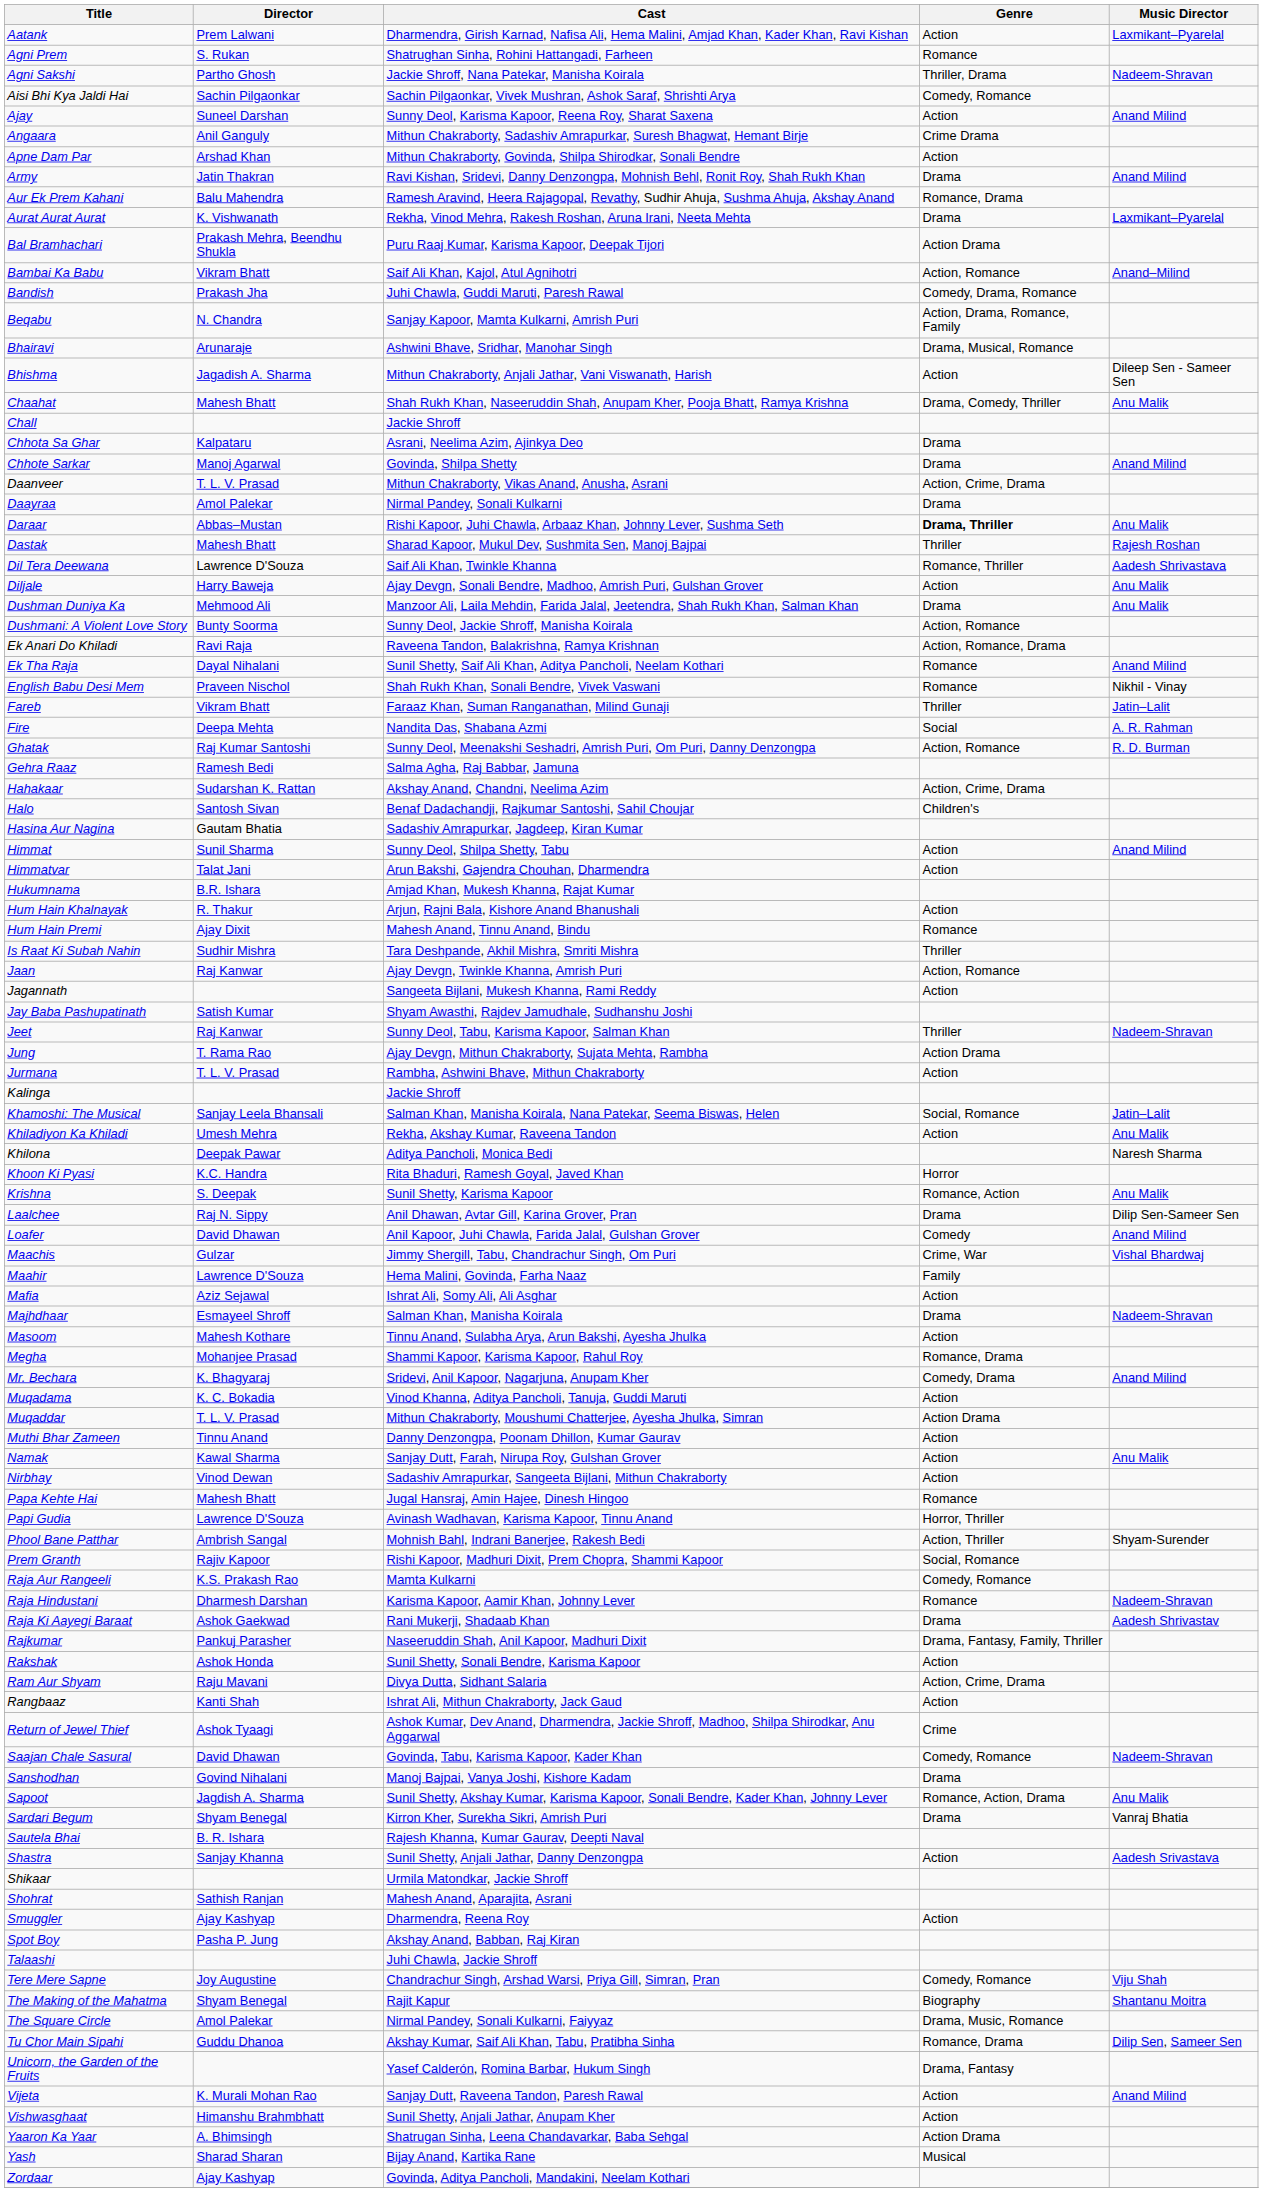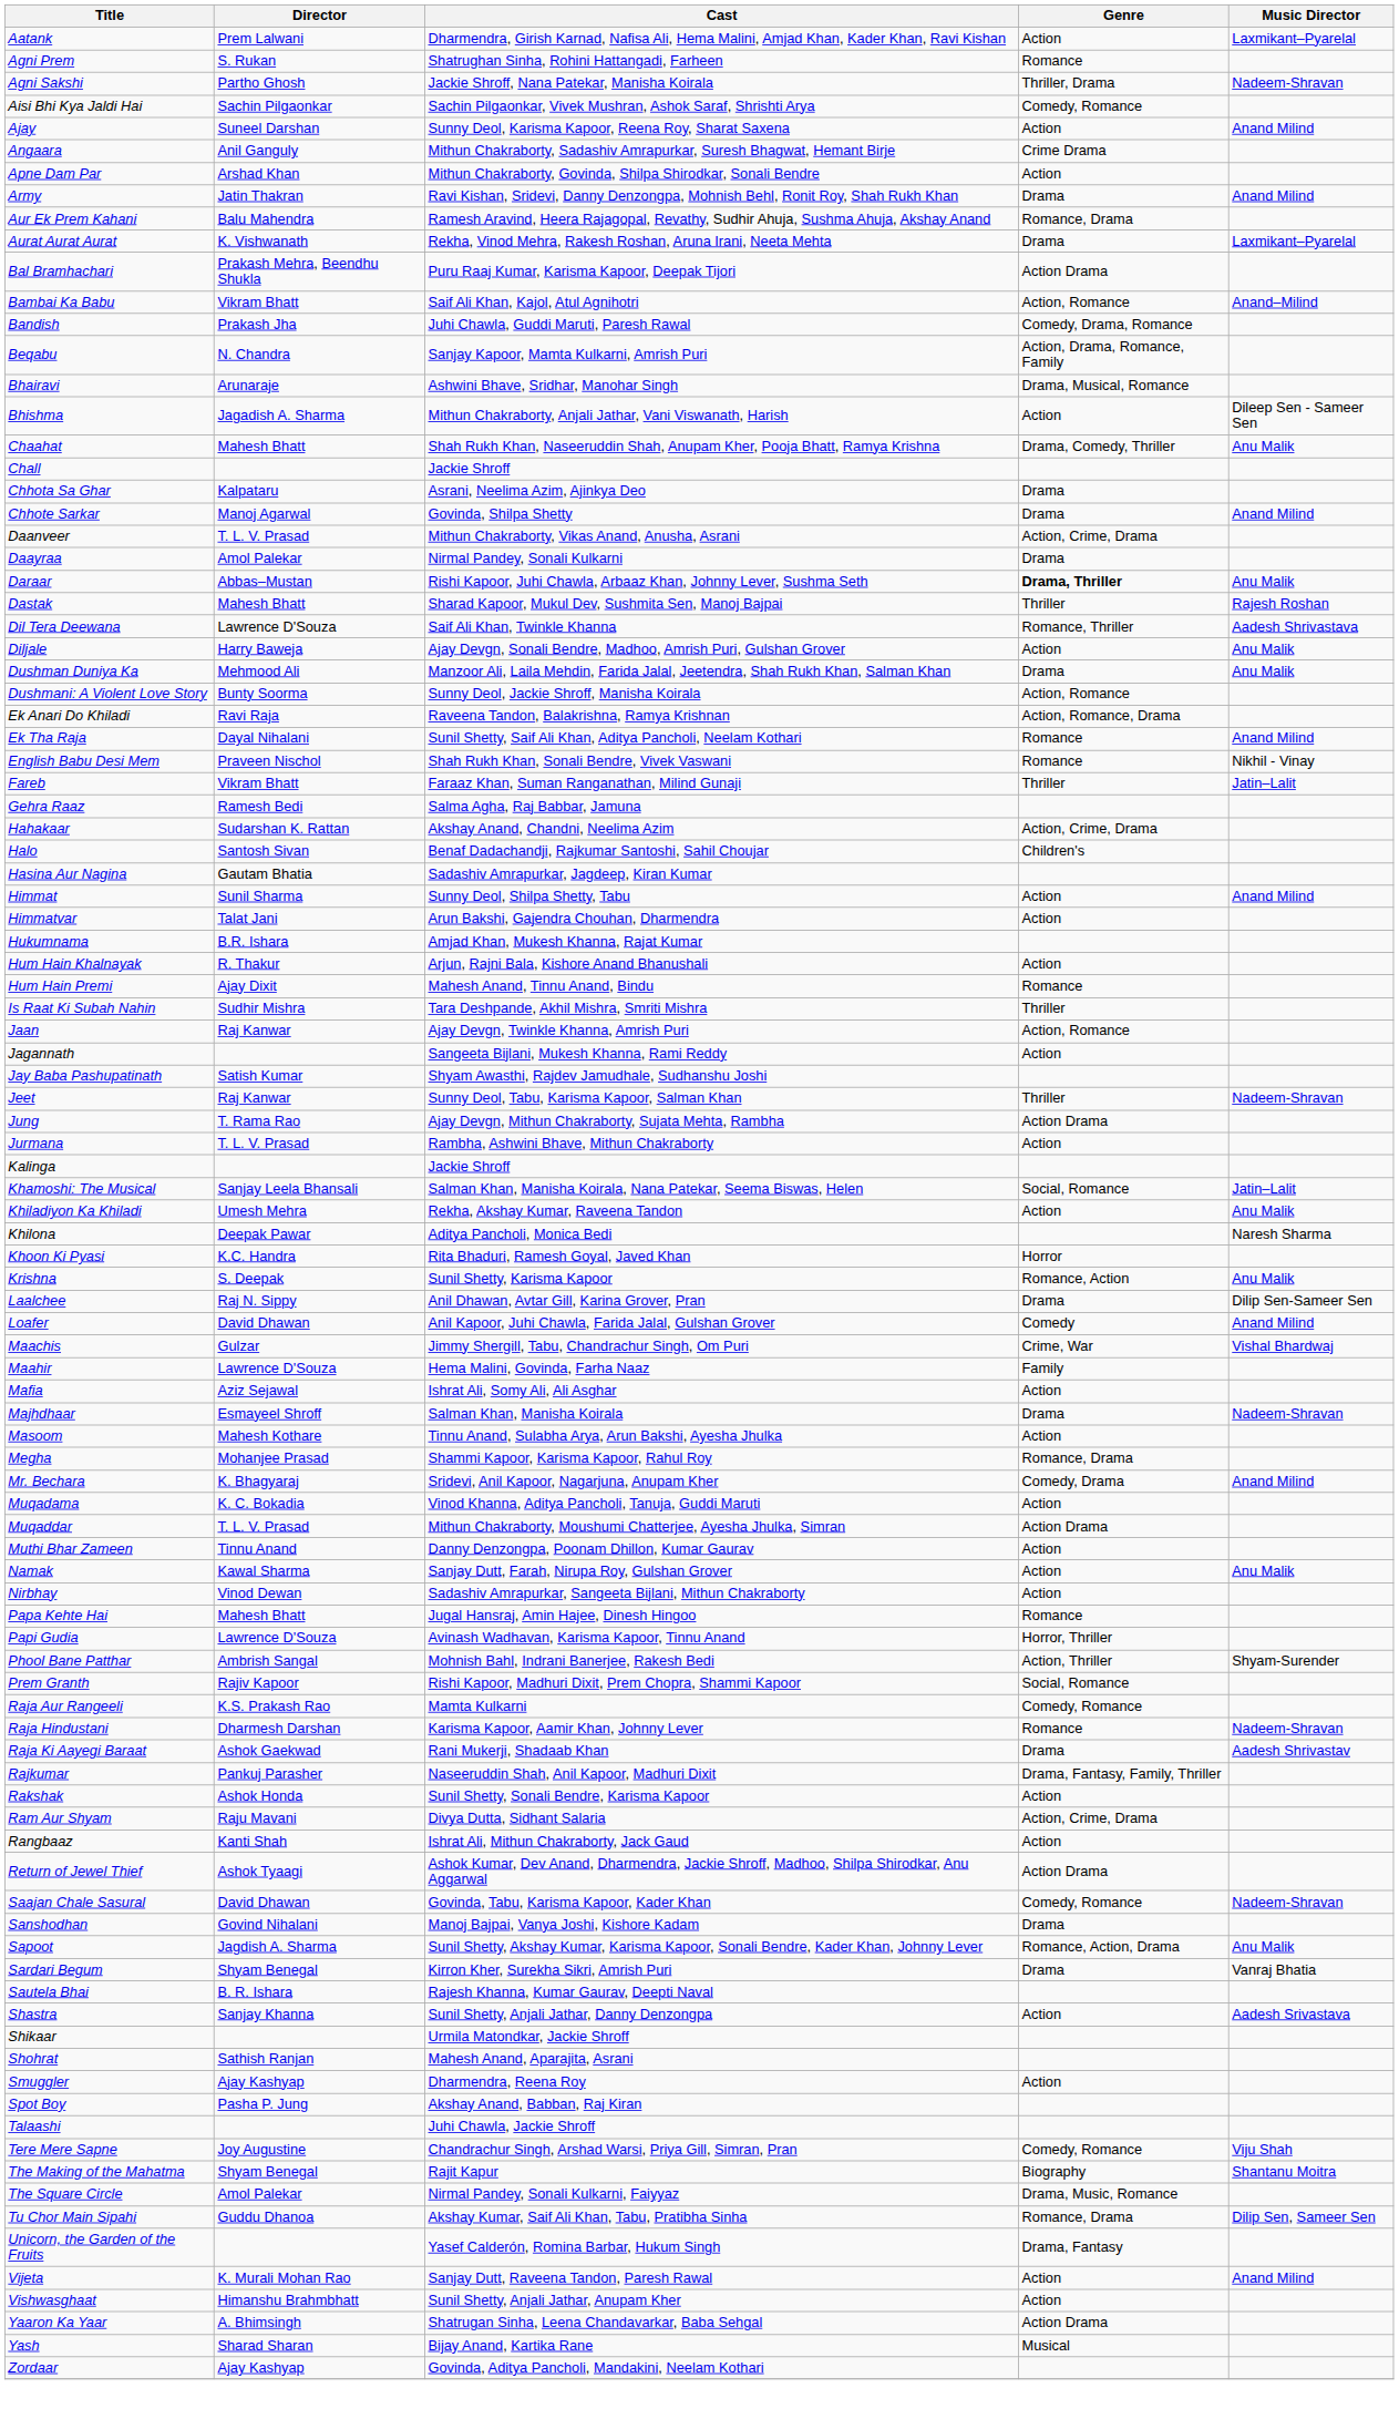- row: Fire | Deepa Mehta | Nandita Das, Shabana Azmi | Social | A. R. Rahman
- row: Ghatak | Raj Kumar Santoshi | Sunny Deol, Meenakshi Seshadri, Amrish Puri, Om Puri, Danny Denzongpa | Action, Romance | R. D. Burman
Return of Jewel Thief | Genre: Crime -> Action Drama
